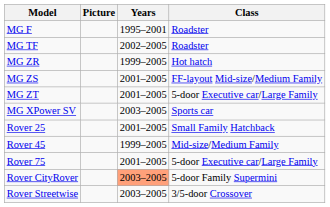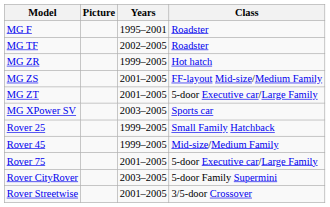Rover 25 | Years: 2001–2005 -> 1999–2005
Rover CityRover | Years: lightsalmon background -> no background
Rover Streetwise | Years: 2003–2005 -> 2001–2005
